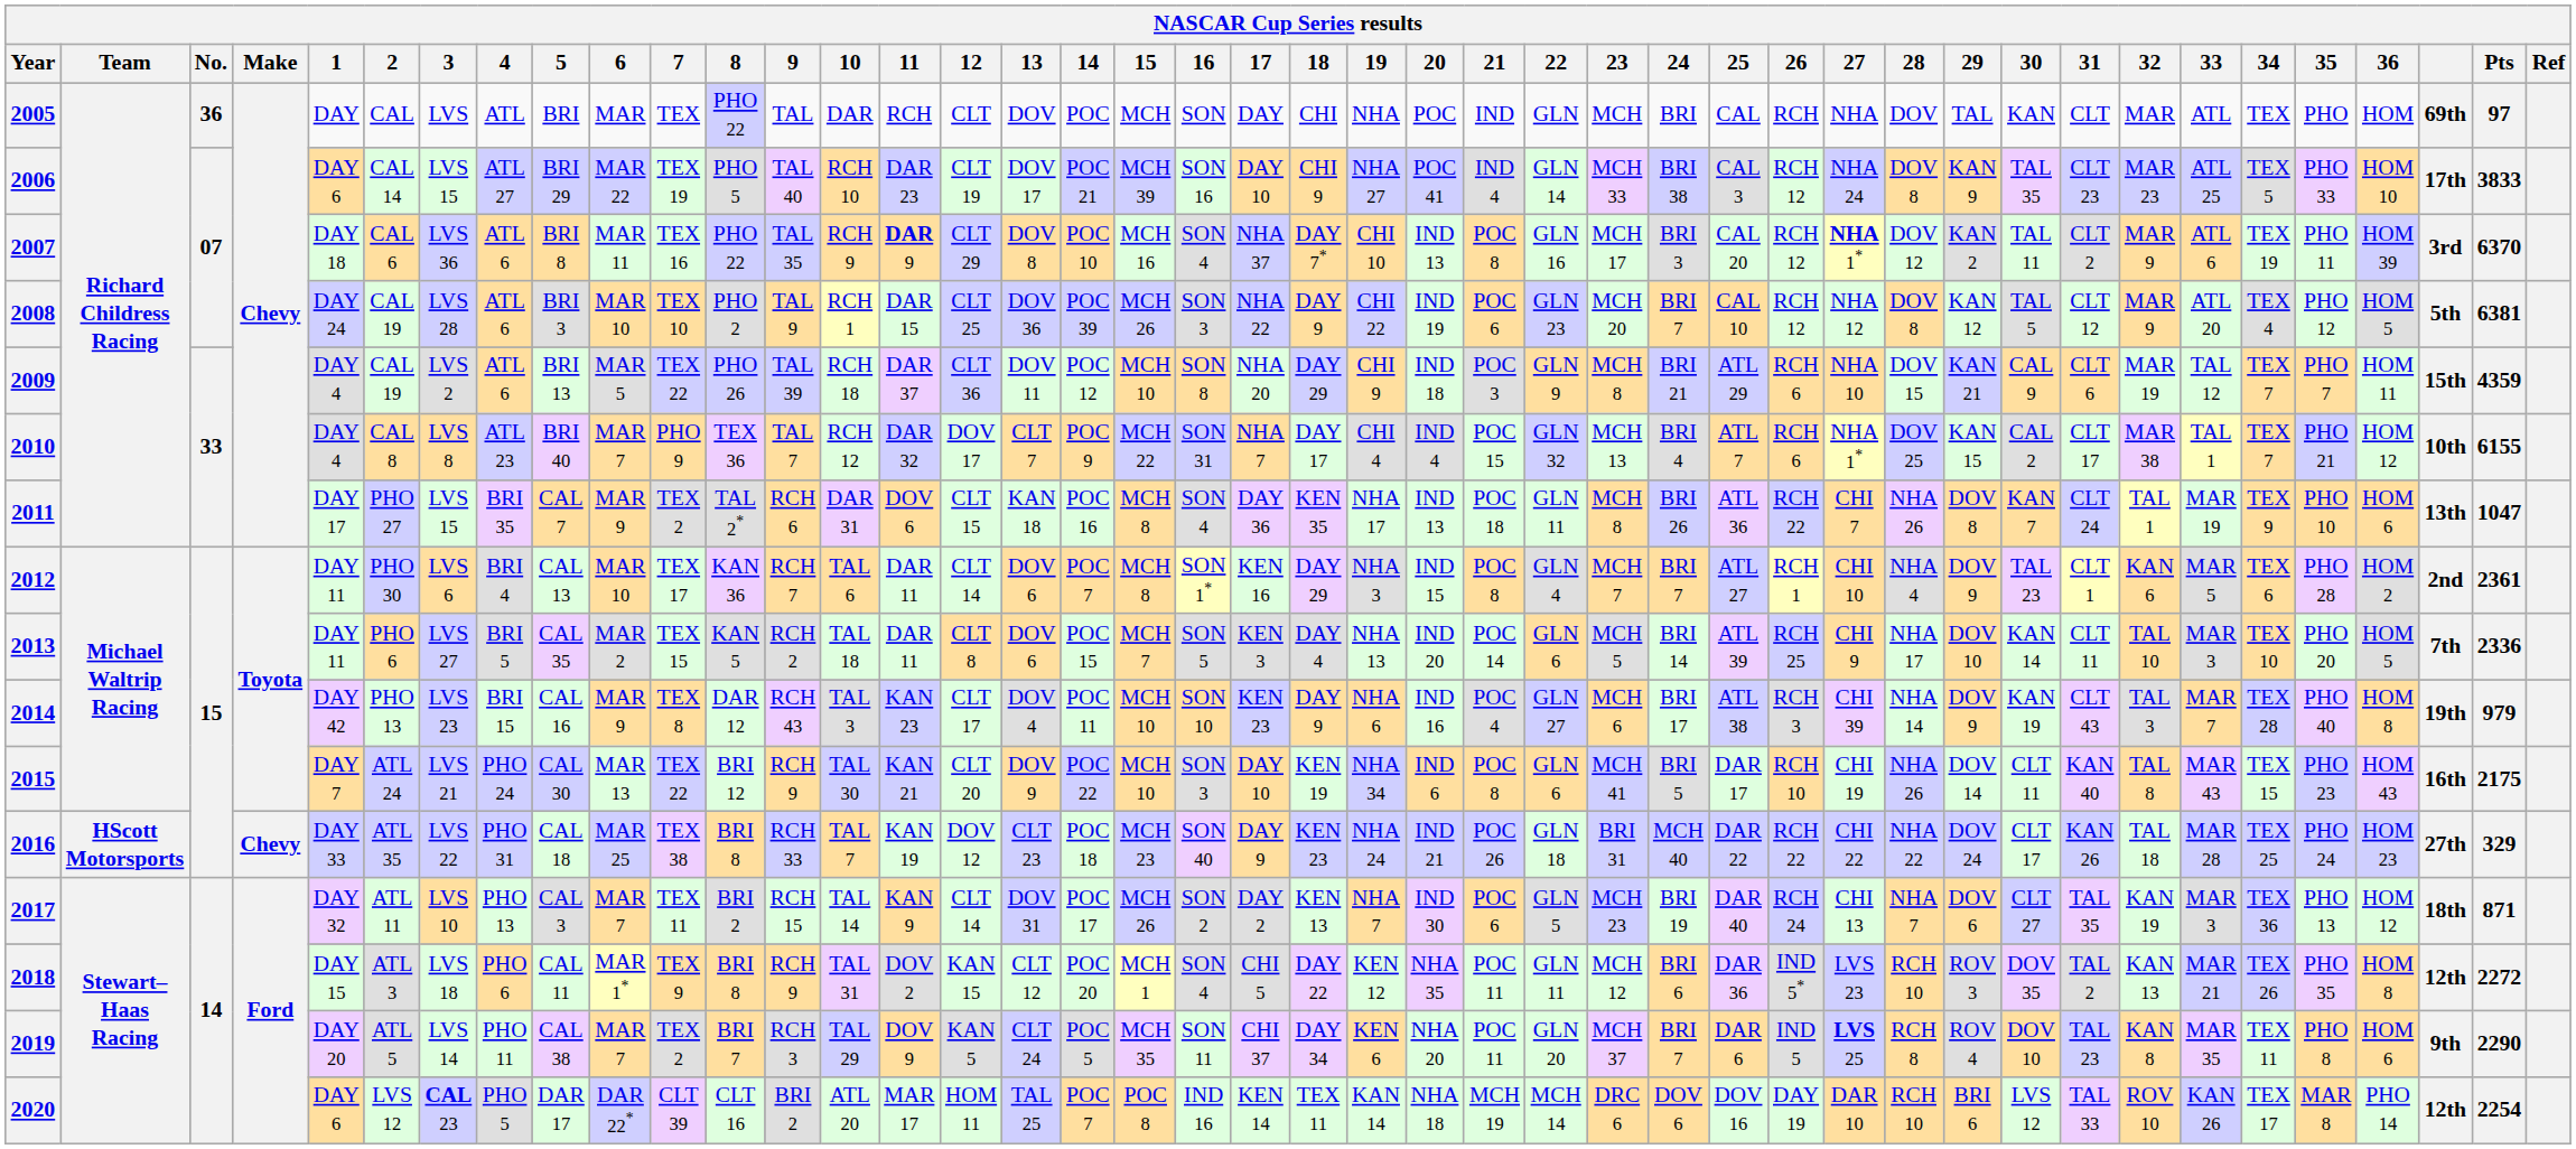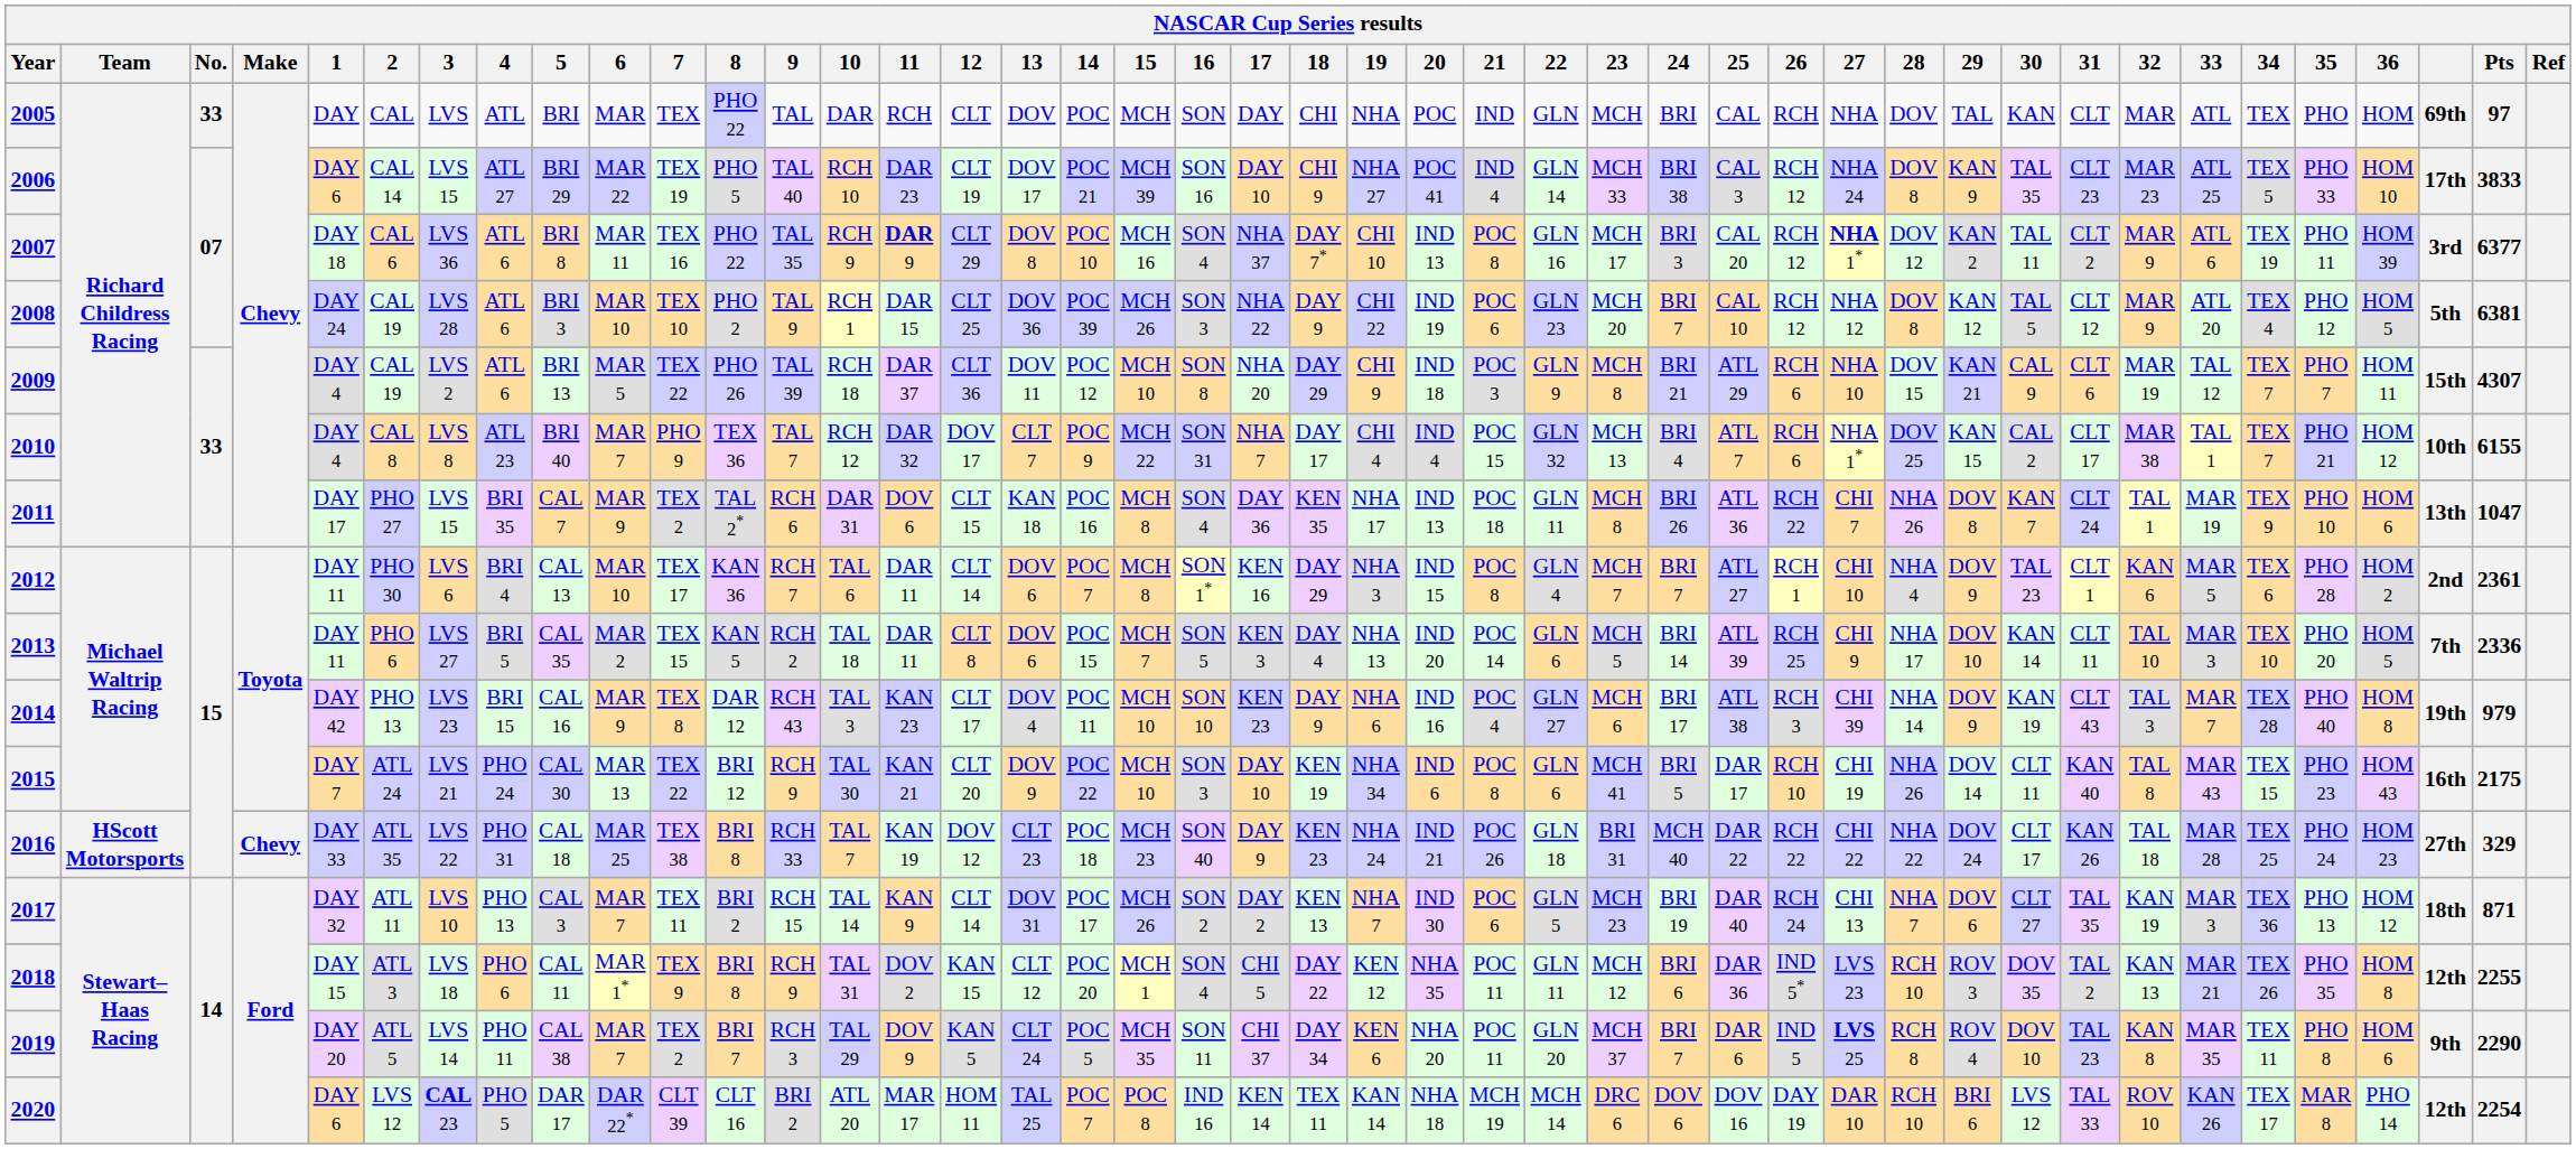2005 | No.: 36 -> 33
2007 | Pts: 6370 -> 6377
2009 | Pts: 4359 -> 4307
2018 | Pts: 2272 -> 2255
